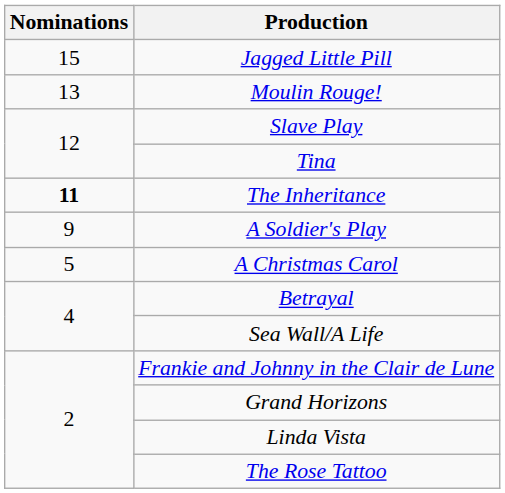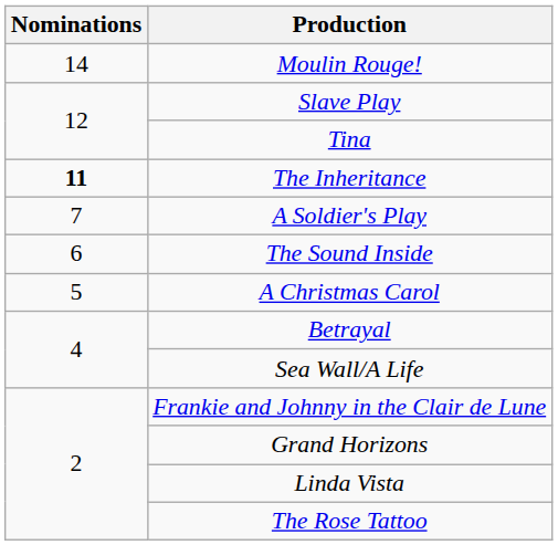- row: 15 | Jagged Little Pill
Moulin Rouge! | Nominations: 13 -> 14
A Soldier's Play | Nominations: 9 -> 7
+ row: 6 | The Sound Inside
